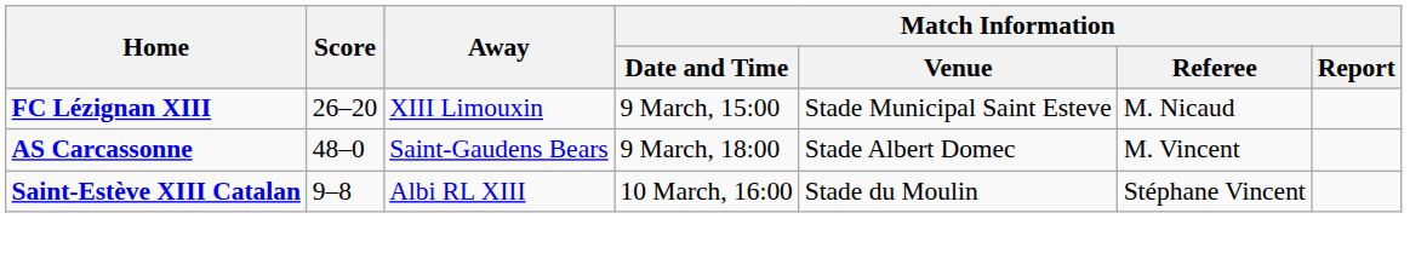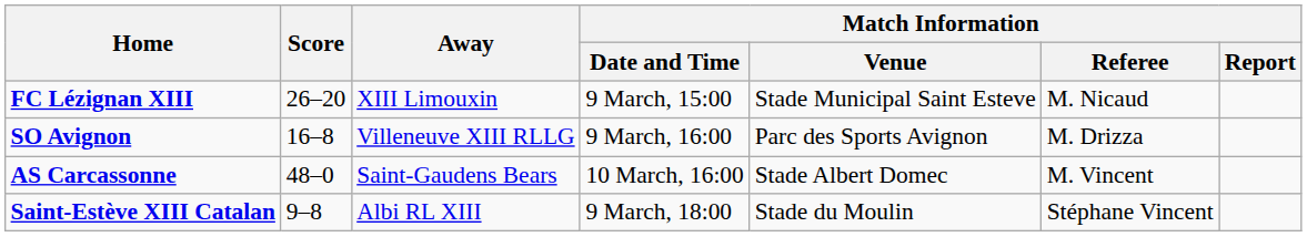+ row: SO Avignon | 16–8 | Villeneuve XIII RLLG | 9 March, 16:00 | Parc des Sports Avignon | M. Drizza
AS Carcassonne | Match Information / Date and Time: 9 March, 18:00 -> 10 March, 16:00
Saint-Estève XIII Catalan | Match Information / Date and Time: 10 March, 16:00 -> 9 March, 18:00
